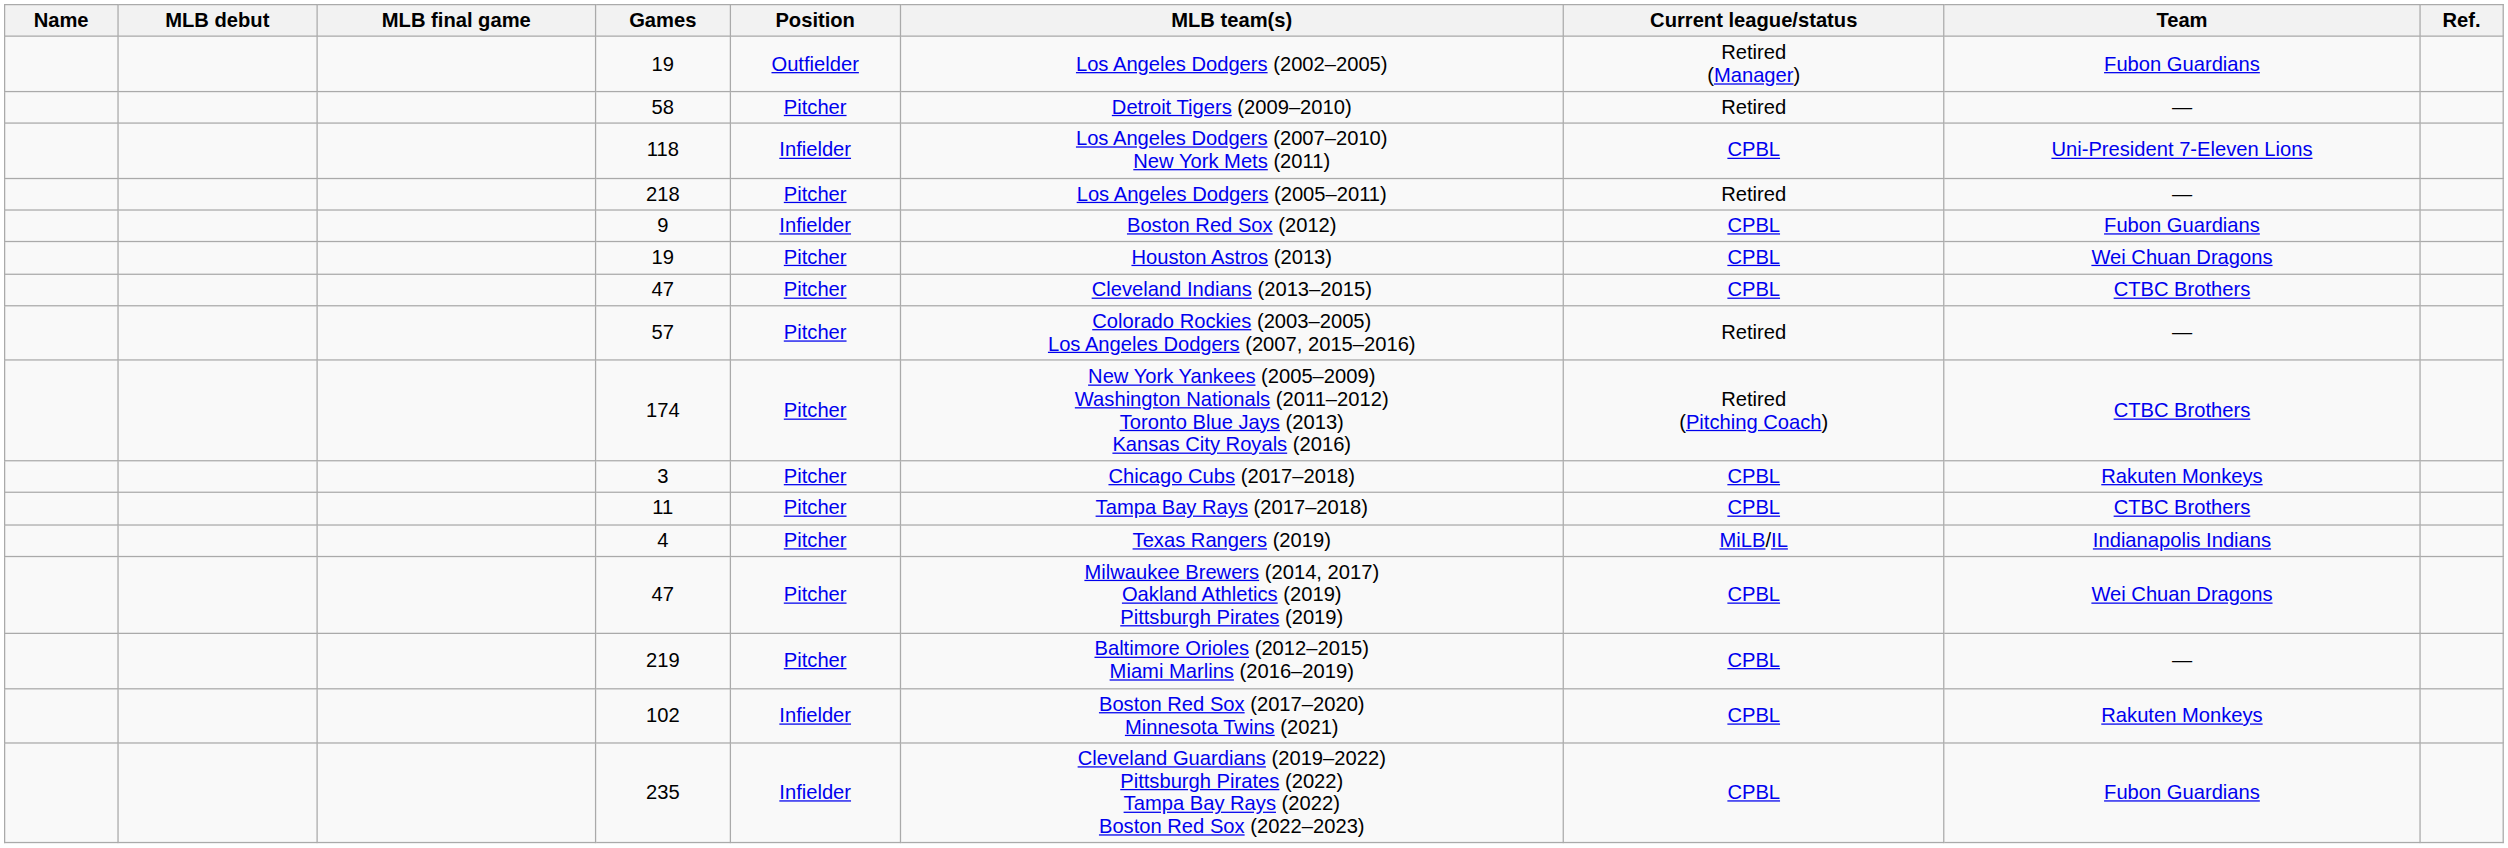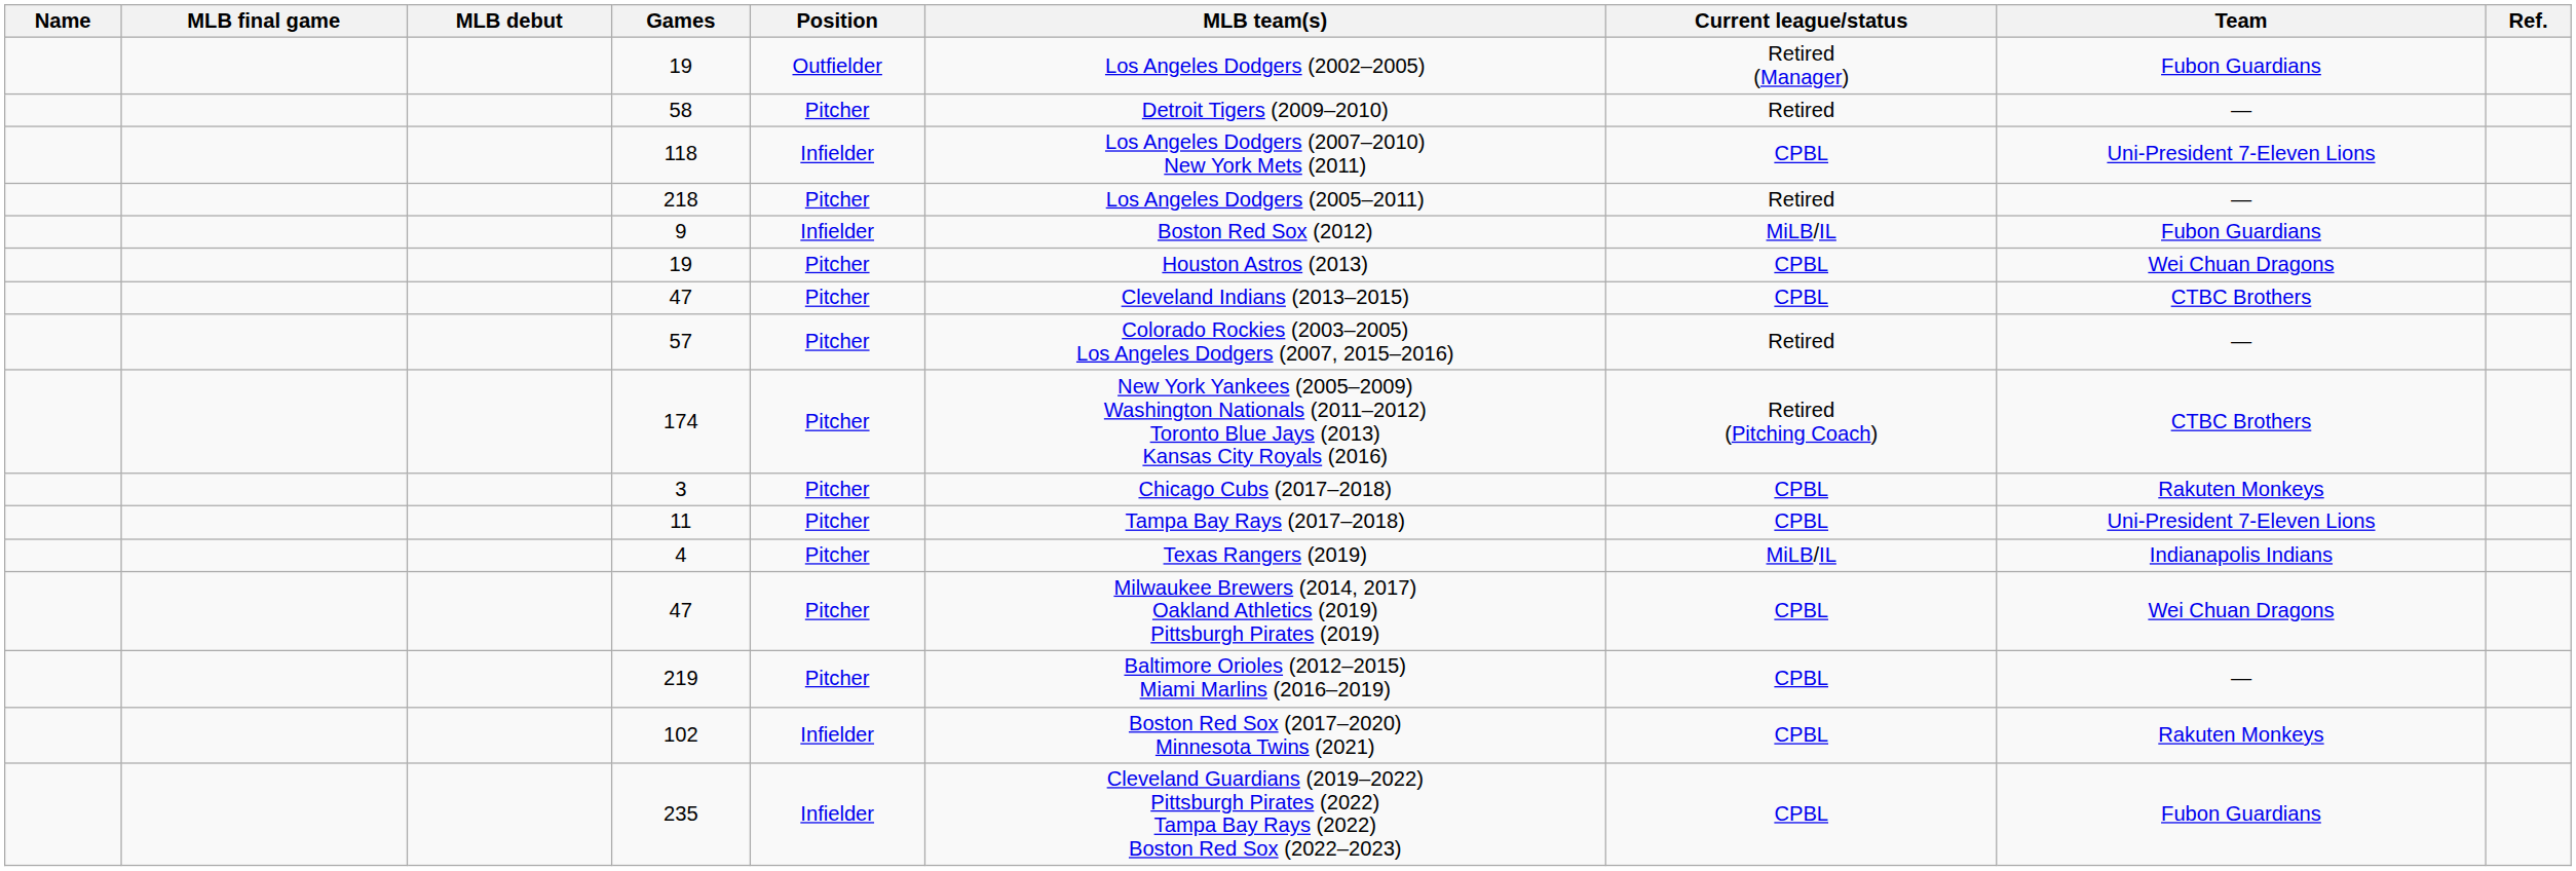columns swapped: MLB debut <-> MLB final game
9 | Current league/status: CPBL -> MiLB/IL
11 | Team: CTBC Brothers -> Uni-President 7-Eleven Lions
